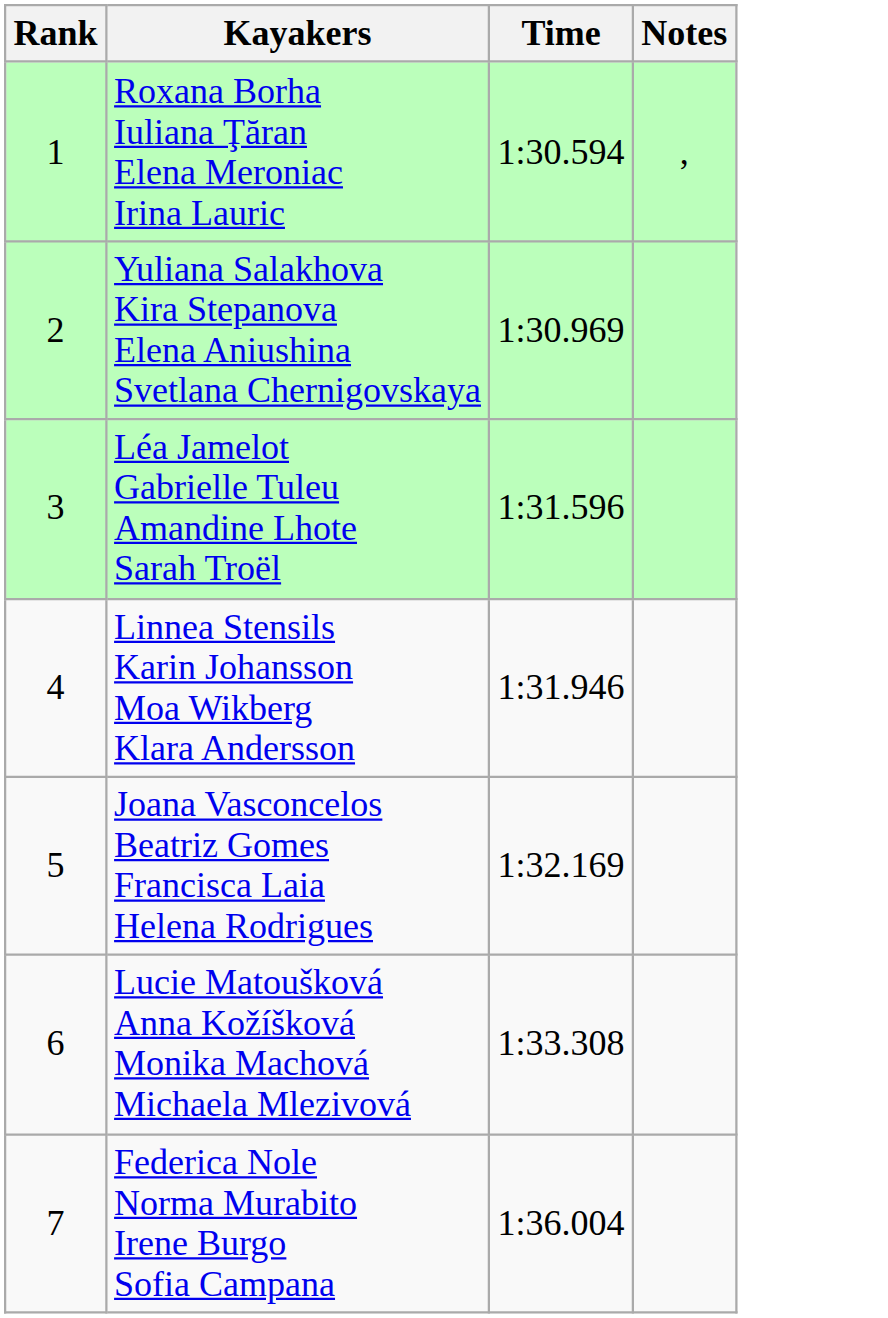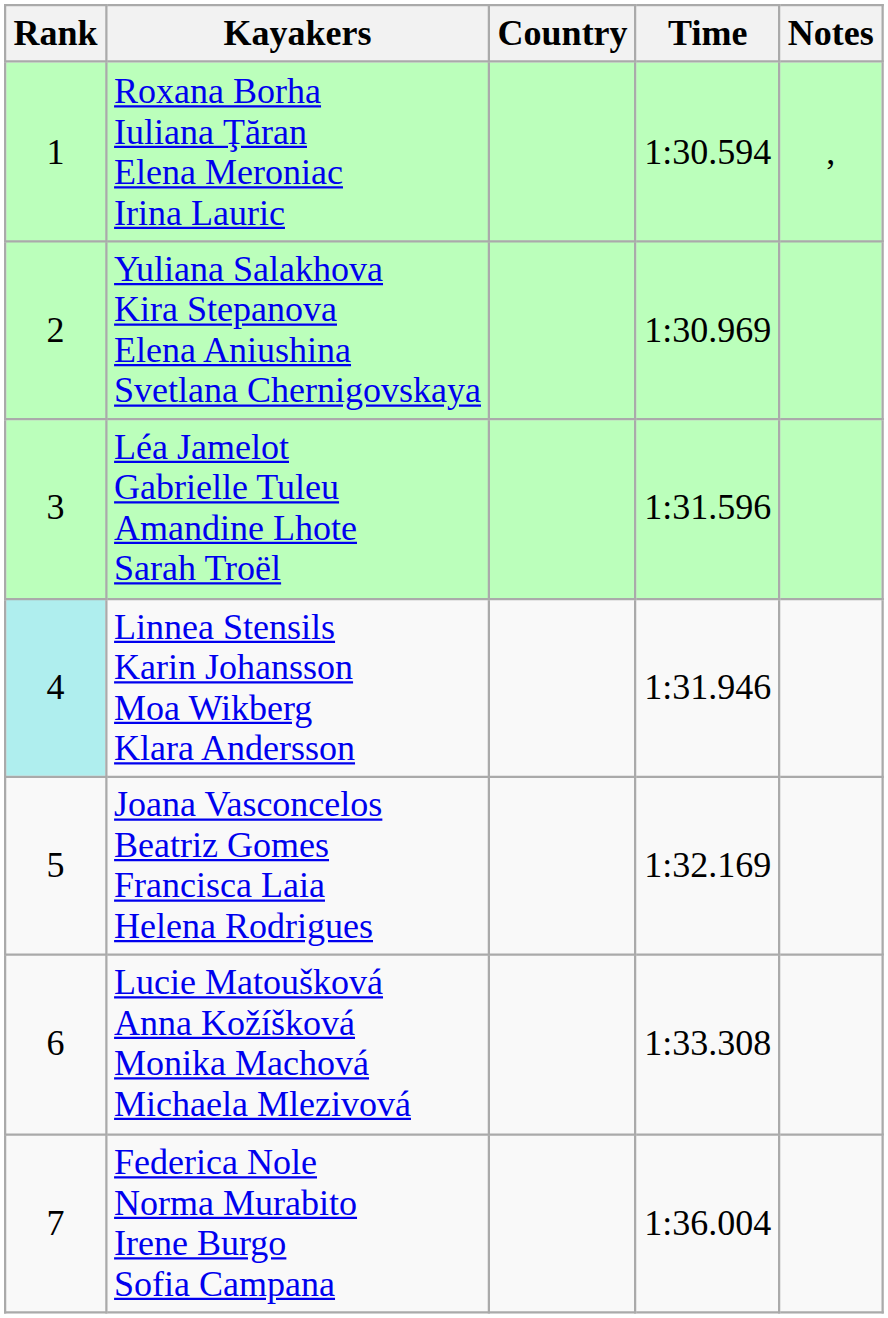+ column: Country
Linnea Stensils Karin Johansson Moa Wikberg Klara Andersson | Rank: no background -> paleturquoise background
